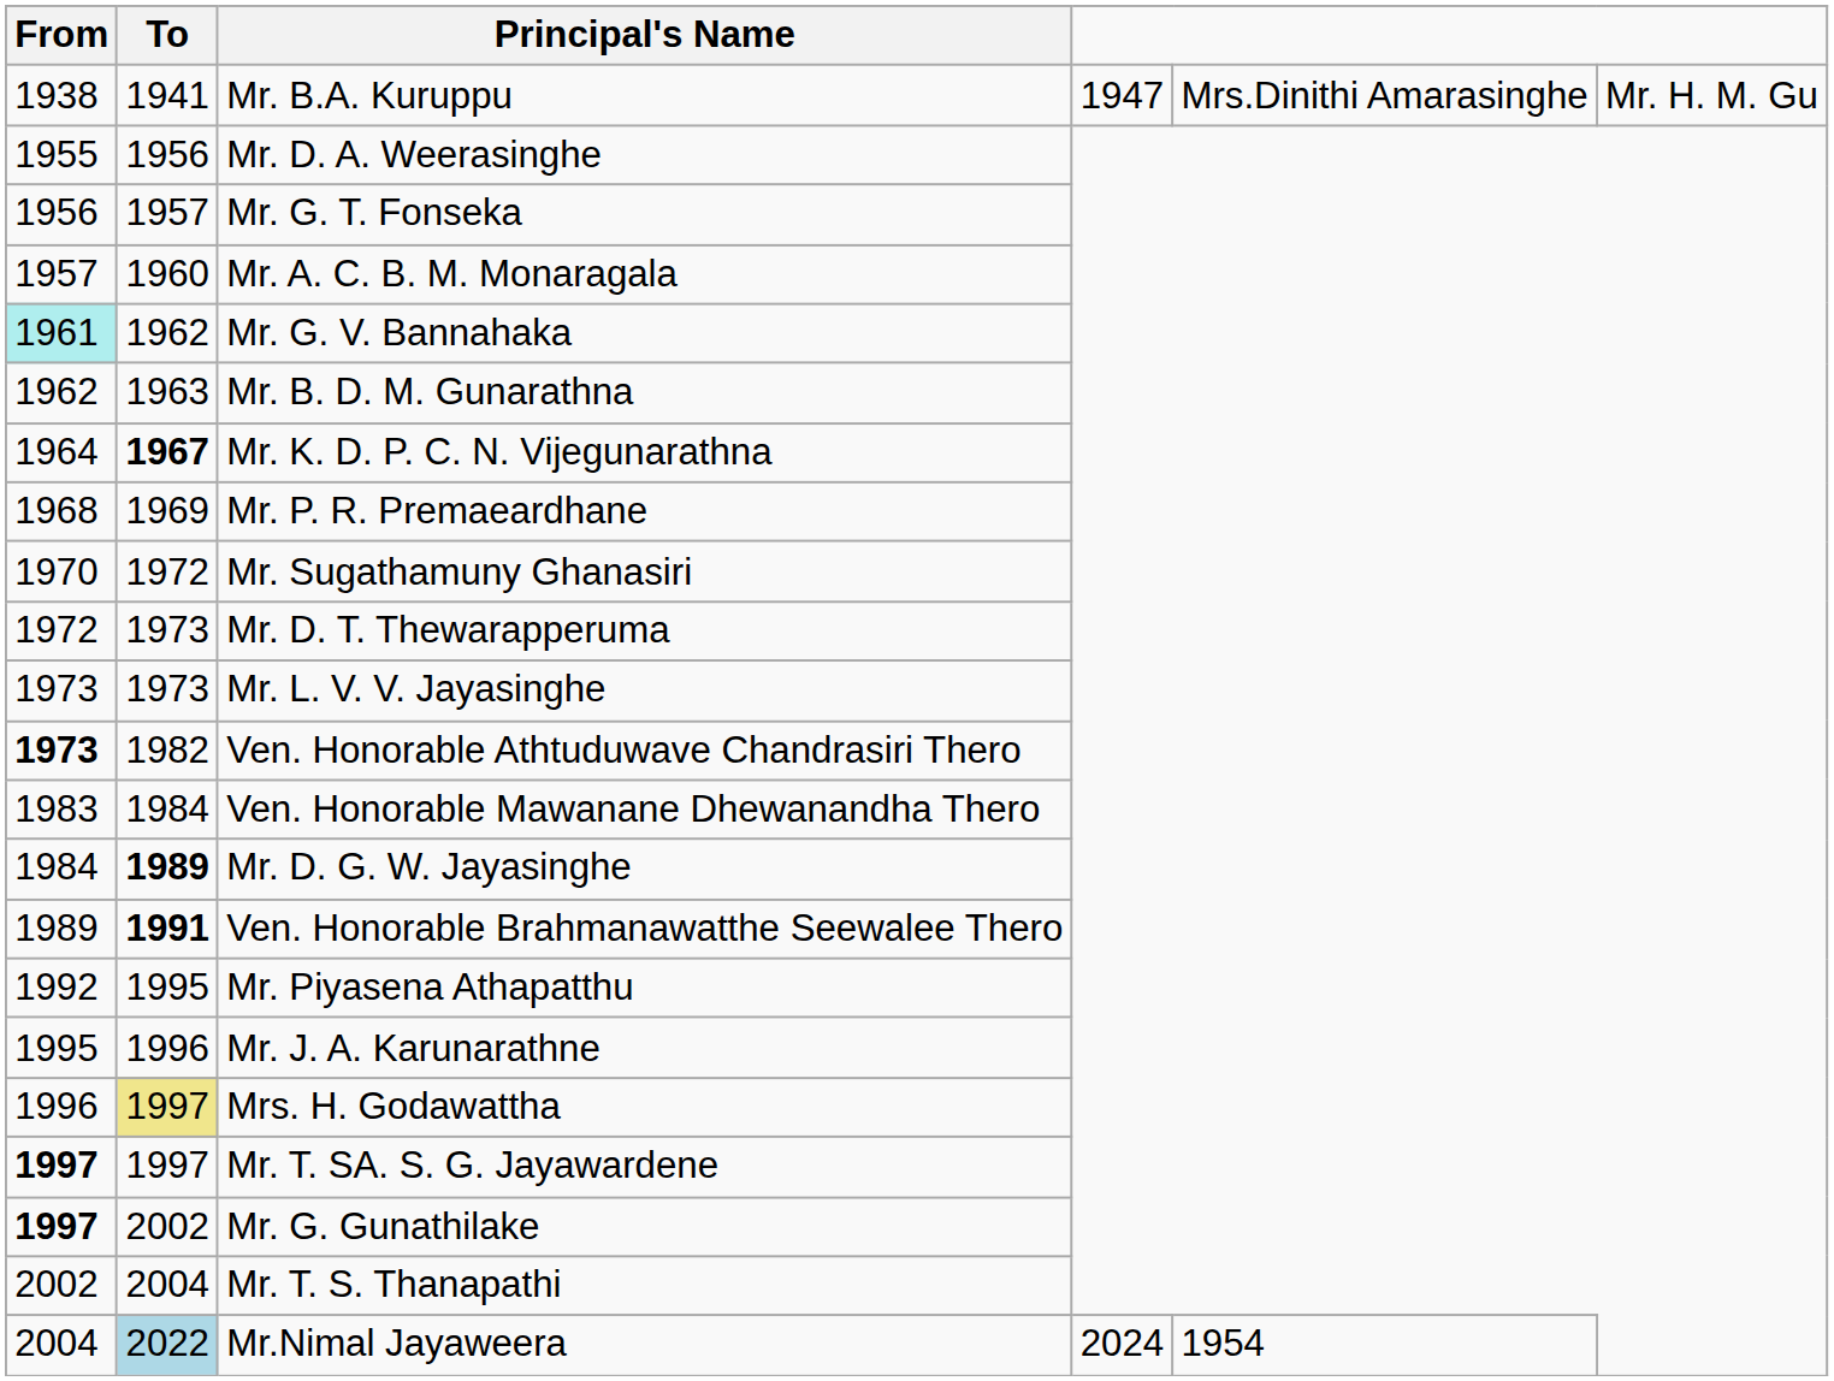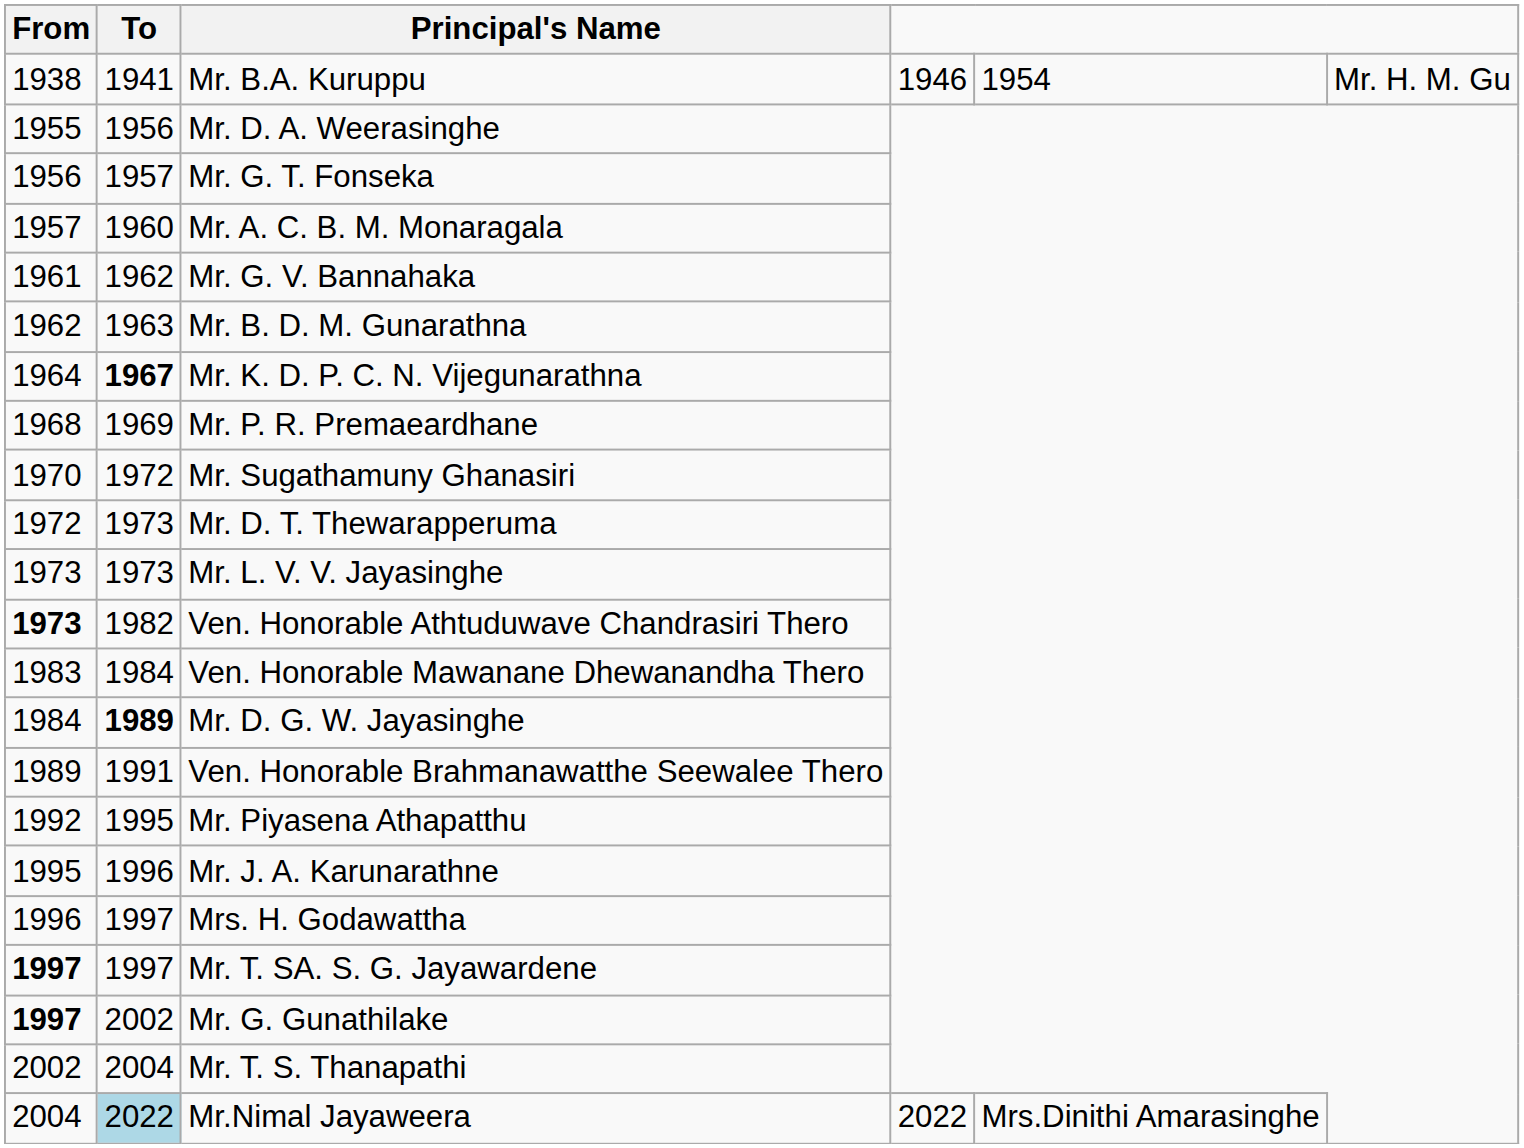Mr. B.A. Kuruppu | column 4: 1947 -> 1946
Mr. B.A. Kuruppu | column 5: Mrs.Dinithi Amarasinghe -> 1954
Mr. G. V. Bannahaka | From: paleturquoise background -> no background
Ven. Honorable Brahmanawatthe Seewalee Thero | To: bold -> normal
Mrs. H. Godawattha | To: khaki background -> no background
Mr.Nimal Jayaweera | column 4: 2024 -> 2022
Mr.Nimal Jayaweera | column 5: 1954 -> Mrs.Dinithi Amarasinghe
